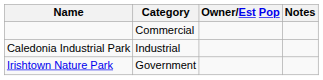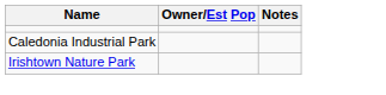- column: Category | Commercial | Industrial | Government
